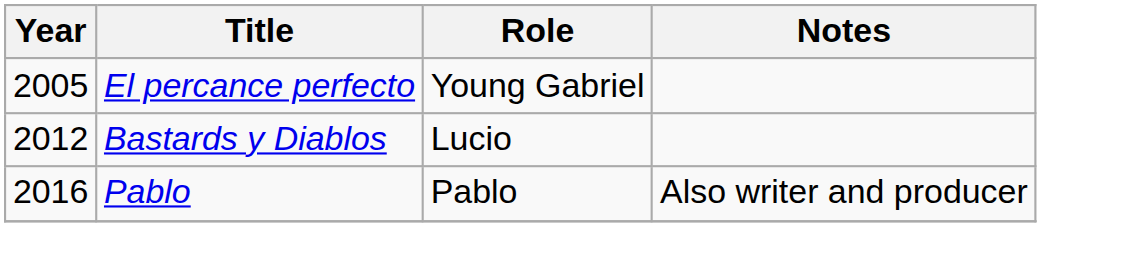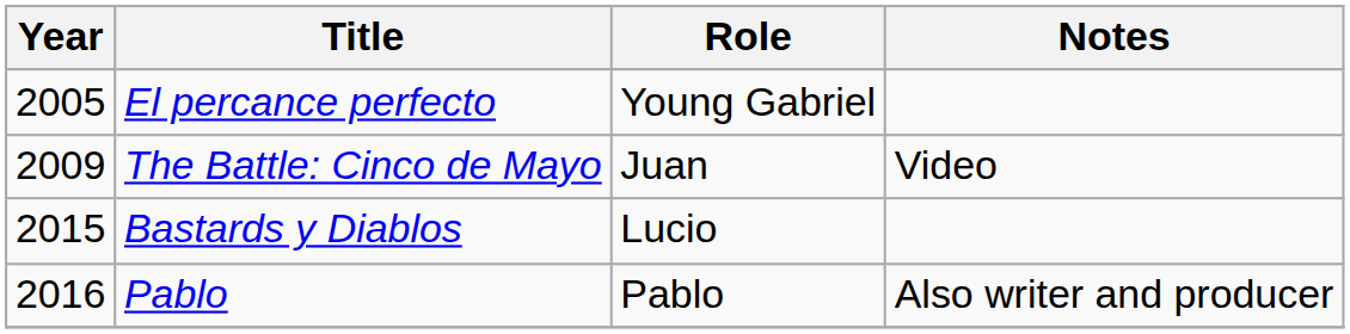+ row: 2009 | The Battle: Cinco de Mayo | Juan | Video
Bastards y Diablos | Year: 2012 -> 2015
